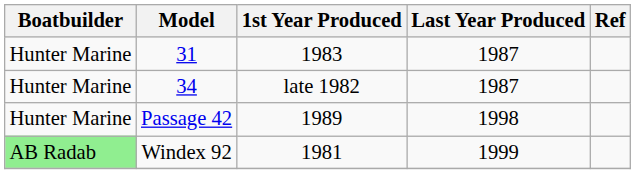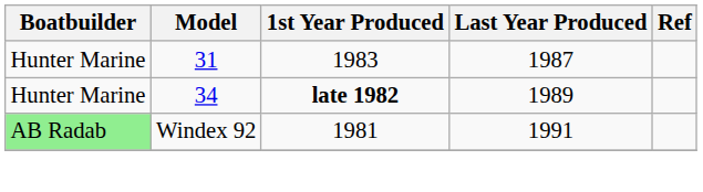34 | 1st Year Produced: normal -> bold
34 | Last Year Produced: 1987 -> 1989
- row: Hunter Marine | Passage 42 | 1989 | 1998
Windex 92 | Last Year Produced: 1999 -> 1991
